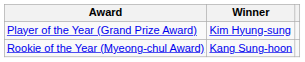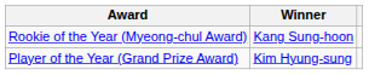rows swapped: Player of the Year (Grand Prize Award) <-> Rookie of the Year (Myeong-chul Award)
